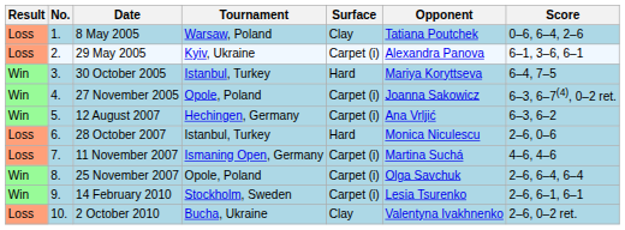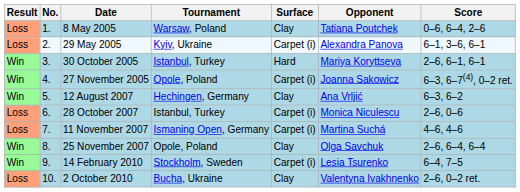30 October 2005 | Score: 6–4, 7–5 -> 2–6, 6–1, 6–1
12 August 2007 | Surface: Carpet (i) -> Clay
28 October 2007 | Surface: Hard -> Carpet (i)
25 November 2007 | Surface: Carpet (i) -> Clay
14 February 2010 | Score: 2–6, 6–1, 6–1 -> 6–4, 7–5
